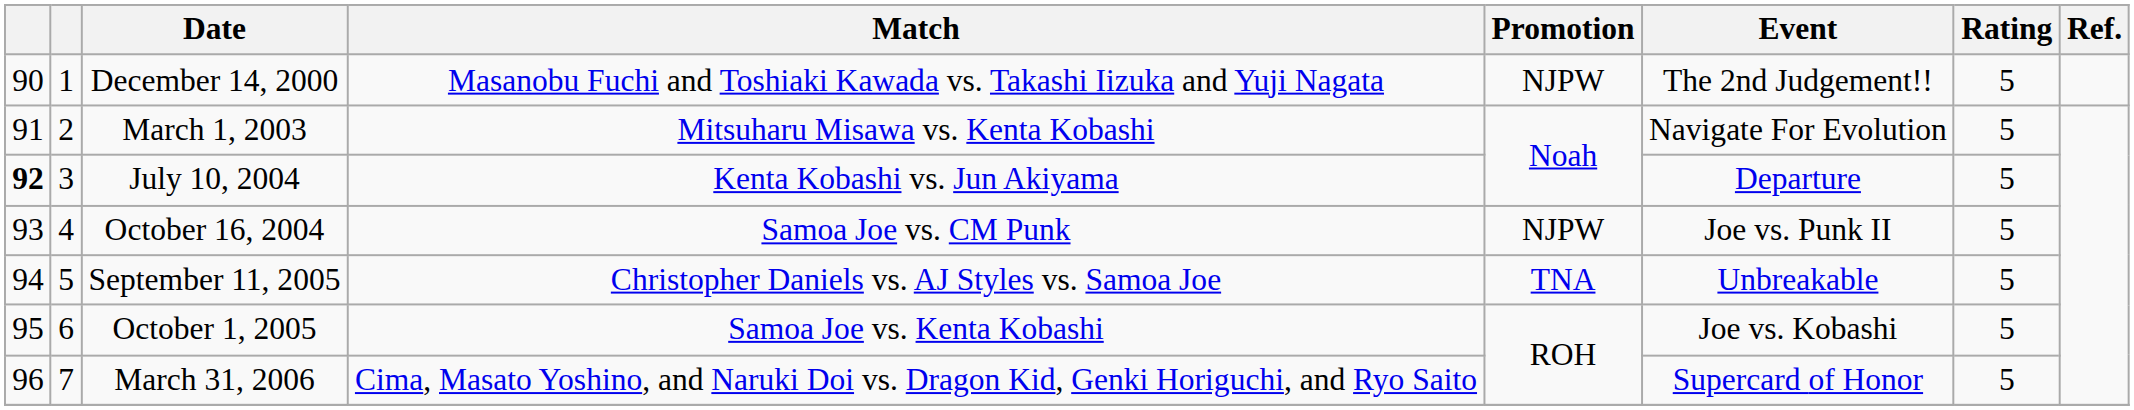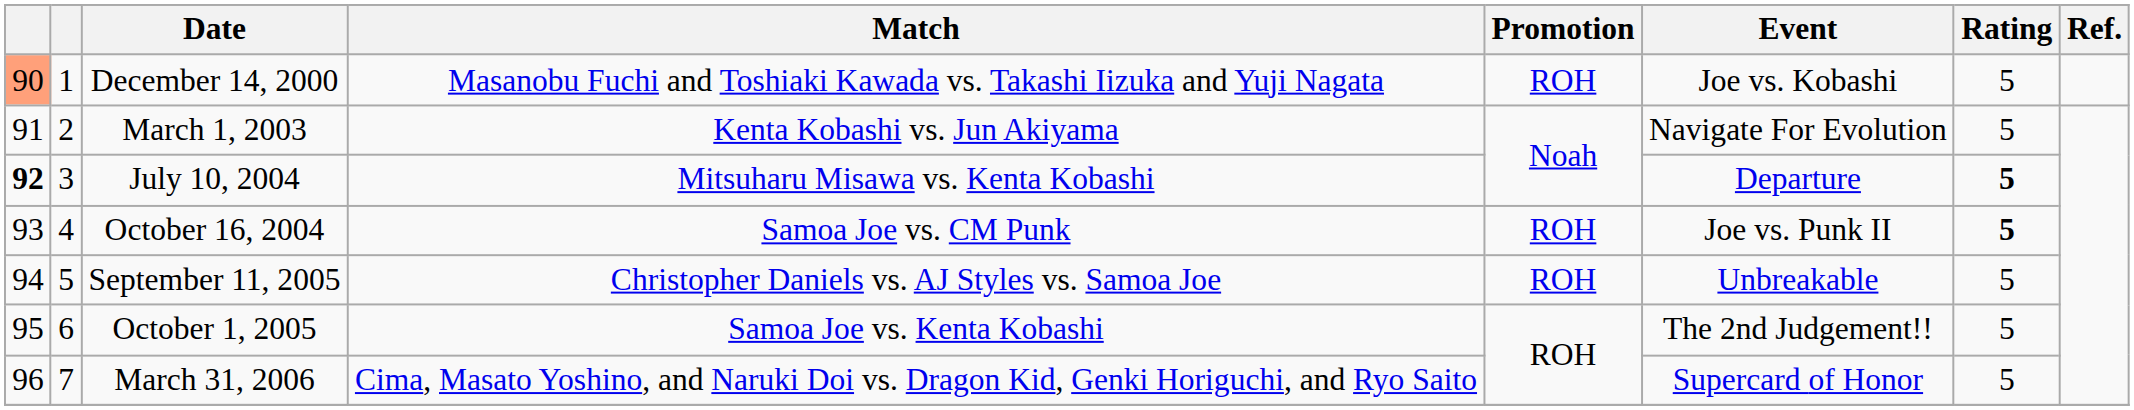December 14, 2000 | column 1: no background -> lightsalmon background
December 14, 2000 | Promotion: NJPW -> ROH
December 14, 2000 | Event: The 2nd Judgement!! -> Joe vs. Kobashi
March 1, 2003 | Match: Mitsuharu Misawa vs. Kenta Kobashi -> Kenta Kobashi vs. Jun Akiyama
July 10, 2004 | Match: Kenta Kobashi vs. Jun Akiyama -> Mitsuharu Misawa vs. Kenta Kobashi
July 10, 2004 | Rating: normal -> bold
October 16, 2004 | Promotion: NJPW -> ROH
October 16, 2004 | Rating: normal -> bold
September 11, 2005 | Promotion: TNA -> ROH
October 1, 2005 | Event: Joe vs. Kobashi -> The 2nd Judgement!!
